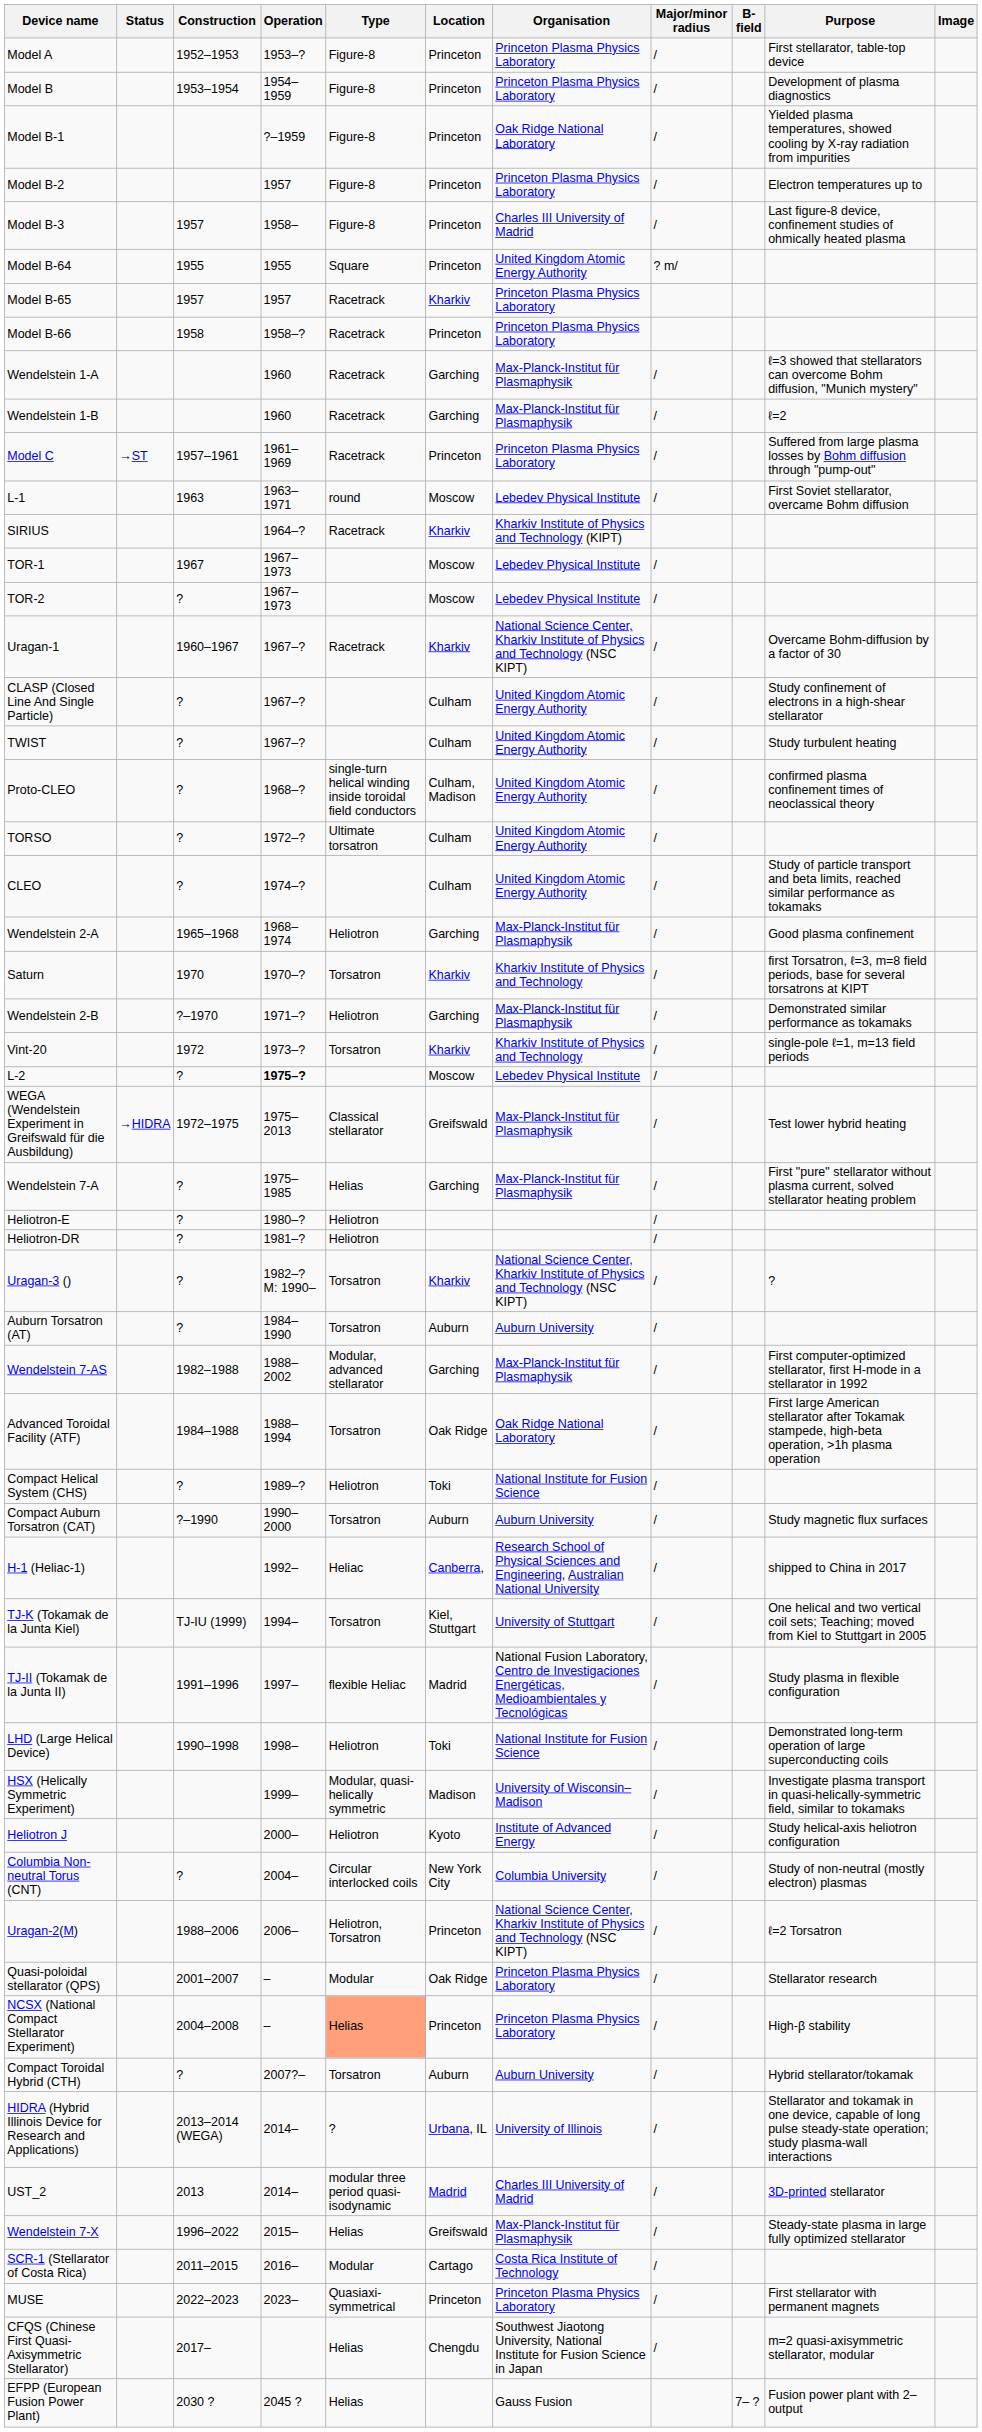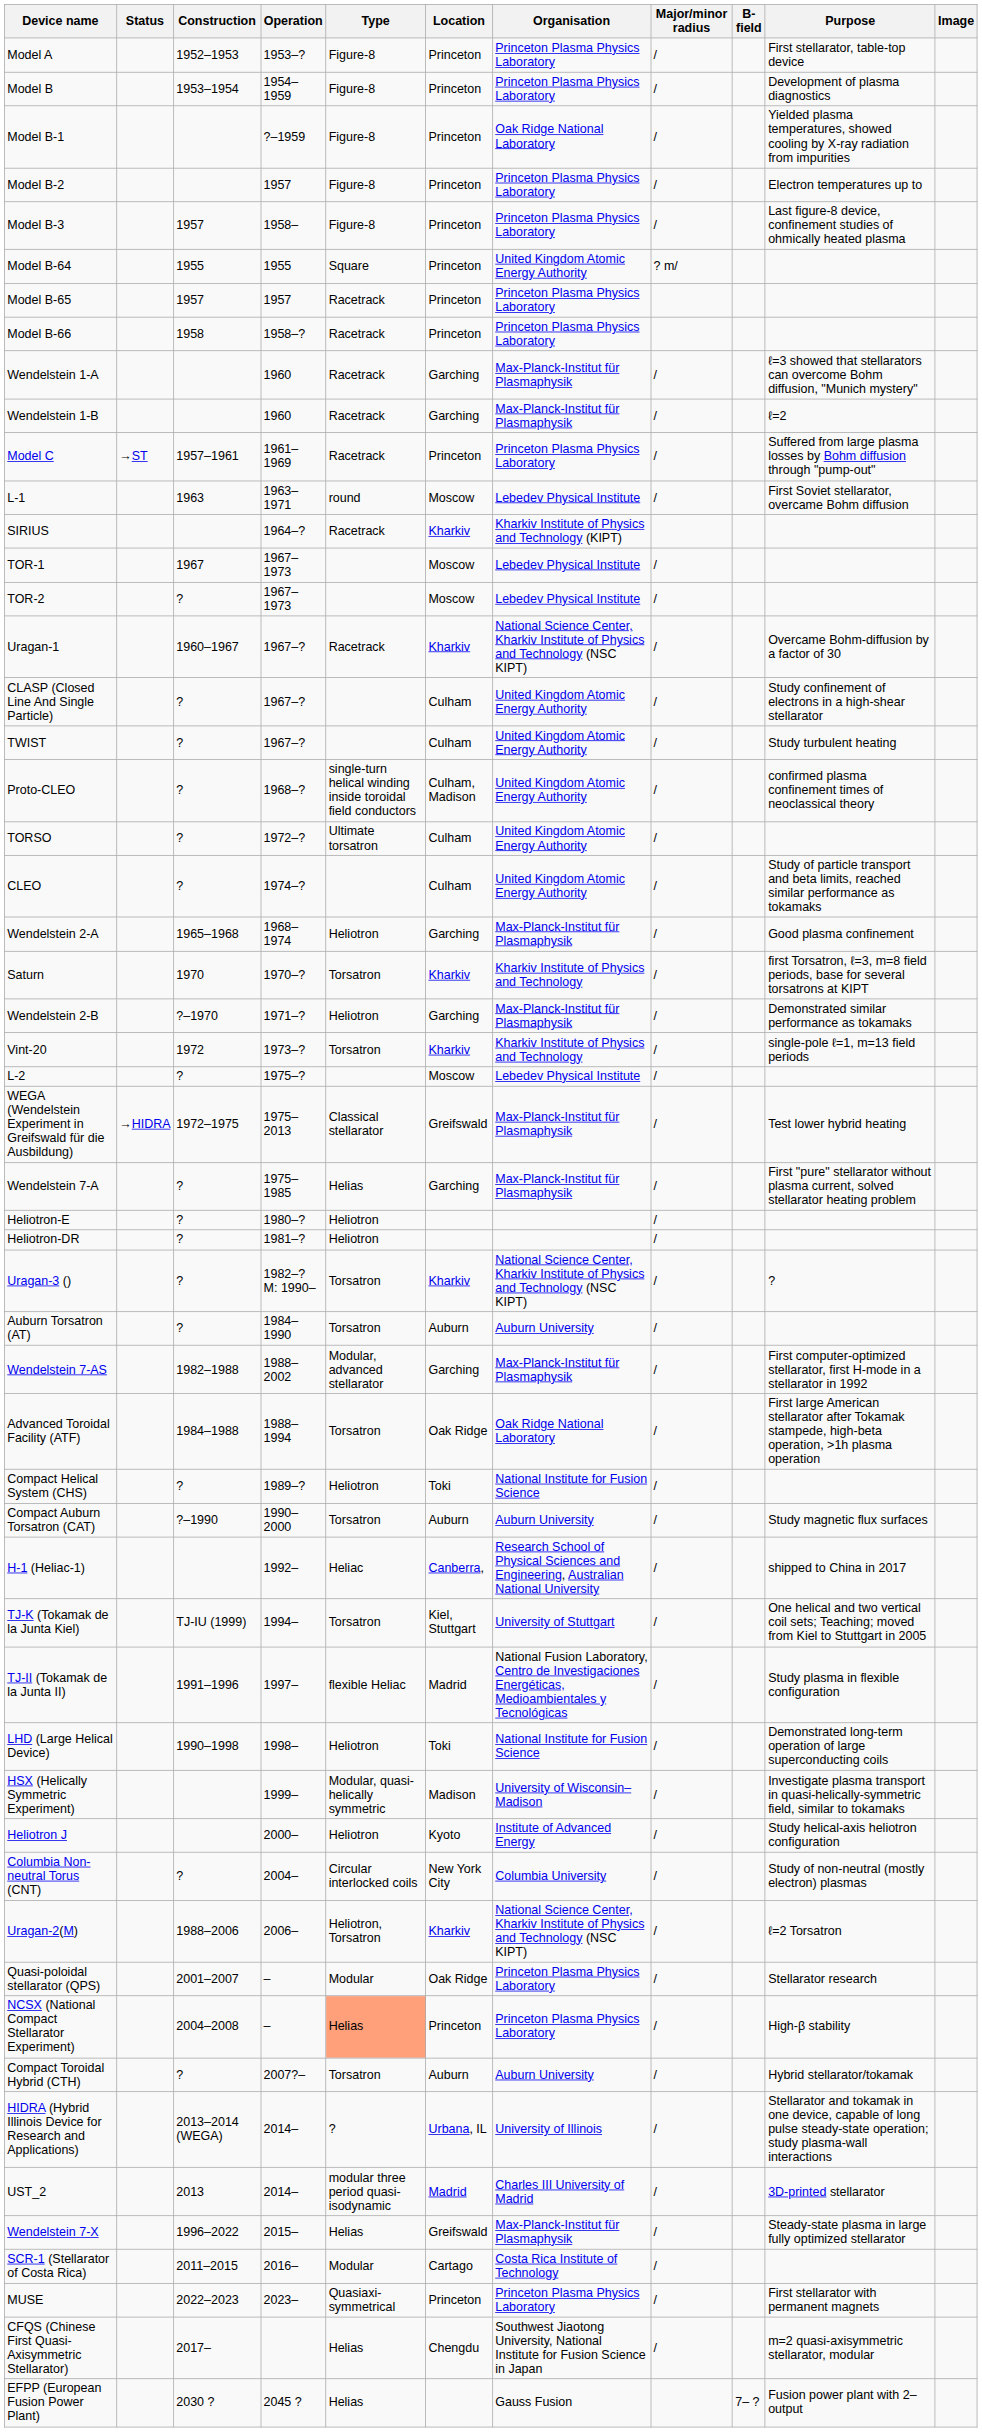Model B-3 | Organisation: Charles III University of Madrid -> Princeton Plasma Physics Laboratory
Model B-65 | Location: Kharkiv -> Princeton
L-2 | Operation: bold -> normal
Uragan-2(M) | Location: Princeton -> Kharkiv
